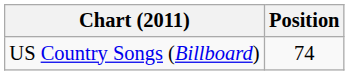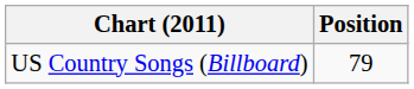US Country Songs (Billboard) | Position: 74 -> 79
